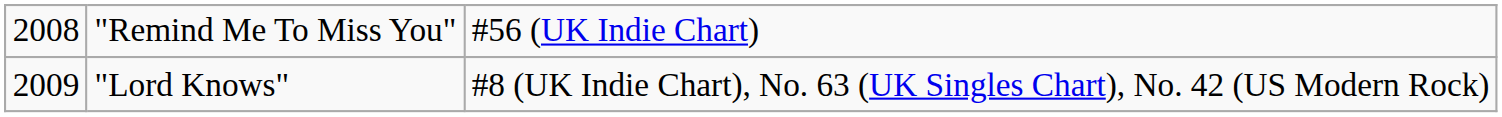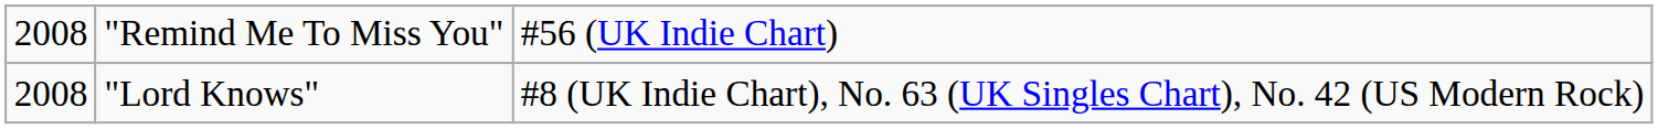"Lord Knows" | column 1: 2009 -> 2008
